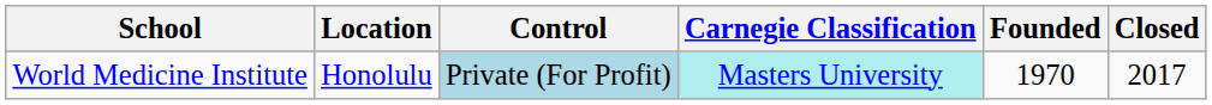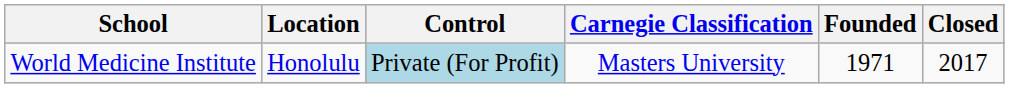World Medicine Institute | Carnegie Classification: paleturquoise background -> no background
World Medicine Institute | Founded: 1970 -> 1971
